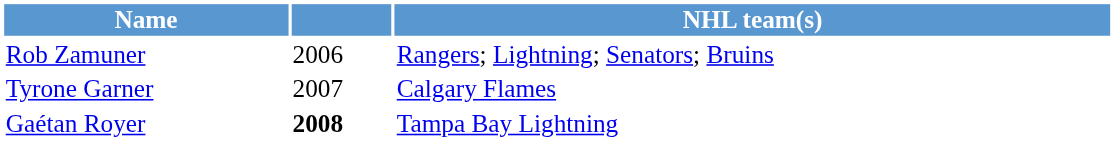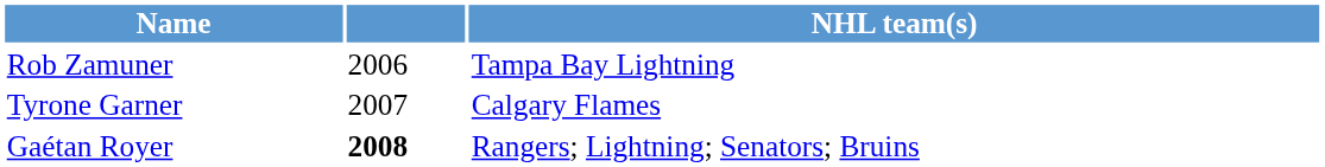Rob Zamuner | NHL team(s): Rangers; Lightning; Senators; Bruins -> Tampa Bay Lightning
Gaétan Royer | NHL team(s): Tampa Bay Lightning -> Rangers; Lightning; Senators; Bruins
